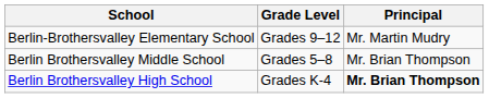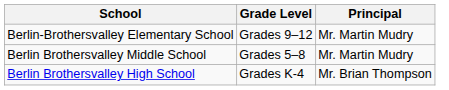Berlin Brothersvalley Middle School | Principal: Mr. Brian Thompson -> Mr. Martin Mudry
Berlin Brothersvalley High School | Principal: bold -> normal
